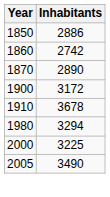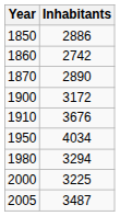1910 | Inhabitants: 3678 -> 3676
+ row: 1950 | 4034
2005 | Inhabitants: 3490 -> 3487
